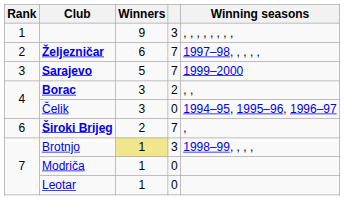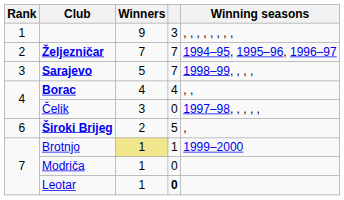Željezničar | Winners: 6 -> 7
Željezničar | Winning seasons: 1997–98, , , , , -> 1994–95, 1995–96, 1996–97
Sarajevo | Winning seasons: 1999–2000 -> 1998–99, , , ,
Borac | Winners: 3 -> 4
Borac | column 4: 2 -> 4
Čelik | Winning seasons: 1994–95, 1995–96, 1996–97 -> 1997–98, , , , ,
Široki Brijeg | column 4: 7 -> 5
Brotnjo | column 4: 3 -> 1
Brotnjo | Winning seasons: 1998–99, , , , -> 1999–2000
Leotar | column 4: normal -> bold
